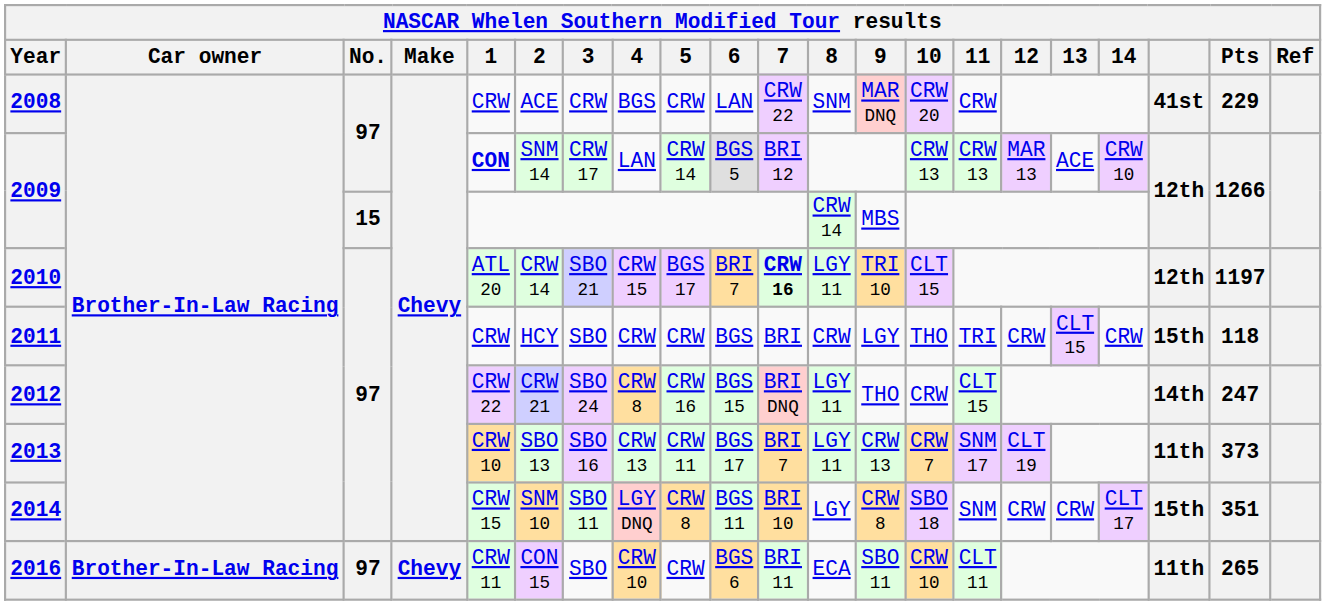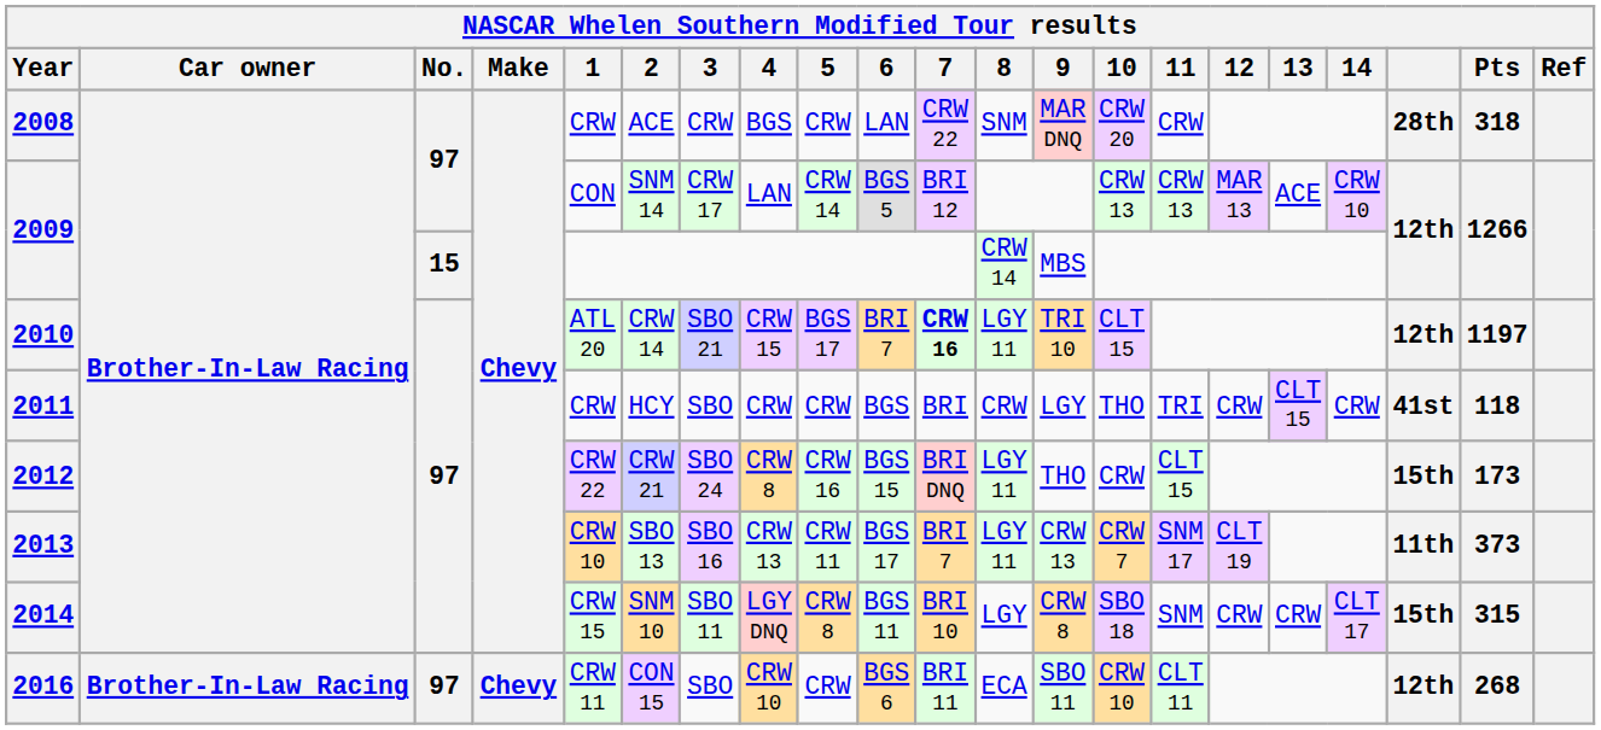2008 | column 19: 41st -> 28th
2008 | Pts: 229 -> 318
2009 / 97 | 1: bold -> normal
2011 | column 19: 15th -> 41st
2012 | column 19: 14th -> 15th
2012 | Pts: 247 -> 173
2014 | Pts: 351 -> 315
2016 | column 19: 11th -> 12th
2016 | Pts: 265 -> 268
